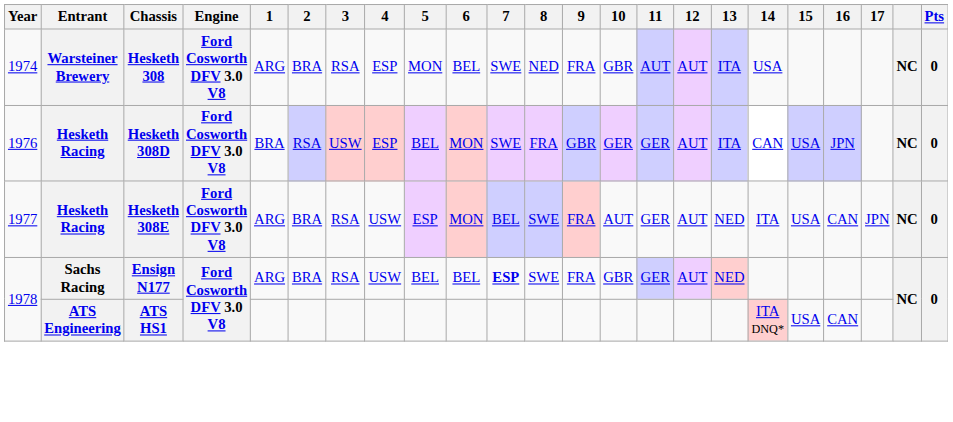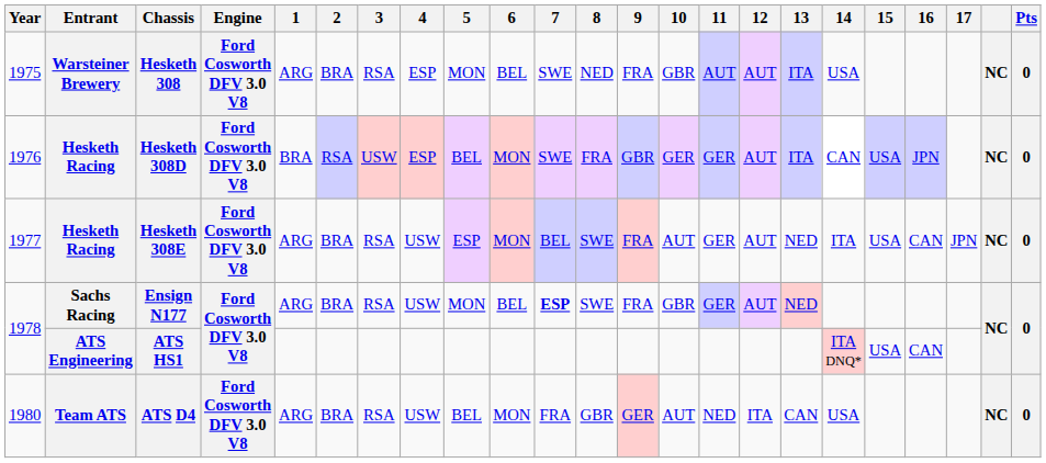Hesketh 308 | Year: 1974 -> 1975
Ensign N177 | 5: BEL -> MON
+ row: 1980 | Team ATS | ATS D4 | Ford Cosworth DFV 3.0 V8 | ARG | BRA | RSA | USW | BEL | MON | FRA | GBR | GER | AUT | NED | ITA | CAN | USA | NC | 0
